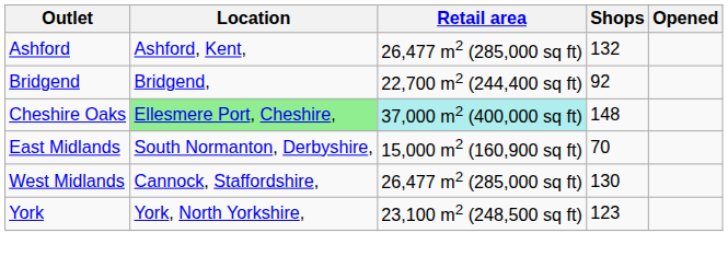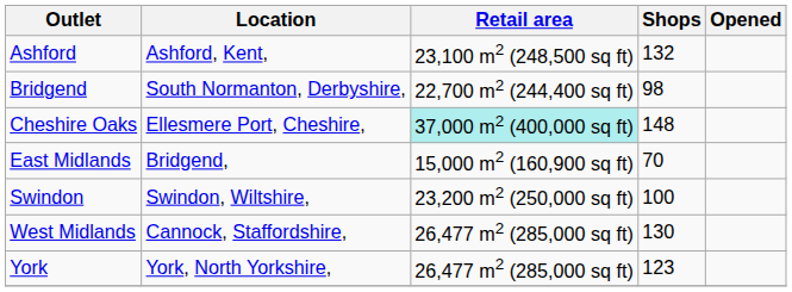Ashford | Retail area: 26,477 m2 (285,000 sq ft) -> 23,100 m2 (248,500 sq ft)
Bridgend | Location: Bridgend, -> South Normanton, Derbyshire,
Bridgend | Shops: 92 -> 98
Cheshire Oaks | Location: lightgreen background -> no background
East Midlands | Location: South Normanton, Derbyshire, -> Bridgend,
+ row: Swindon | Swindon, Wiltshire, | 23,200 m2 (250,000 sq ft) | 100
York | Retail area: 23,100 m2 (248,500 sq ft) -> 26,477 m2 (285,000 sq ft)
